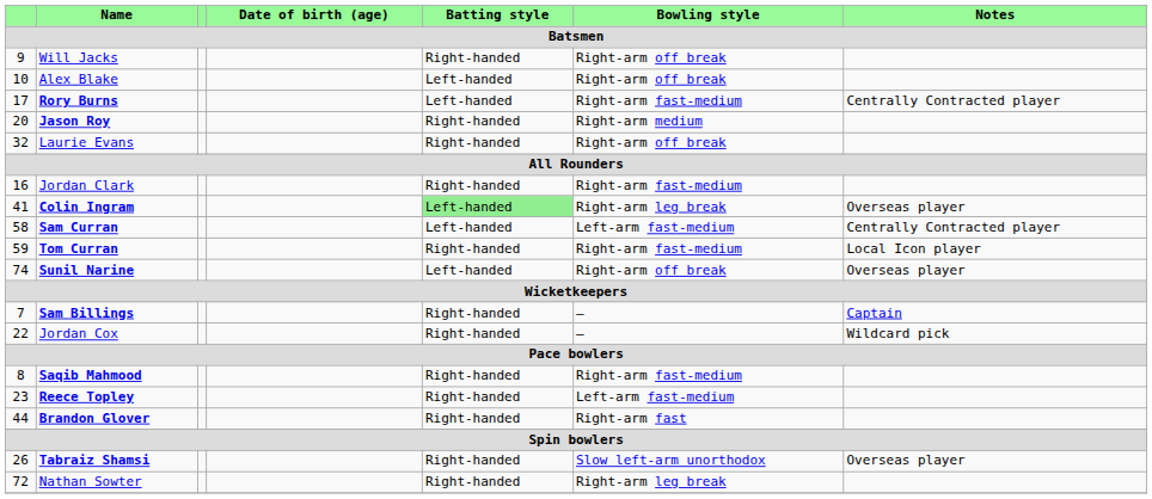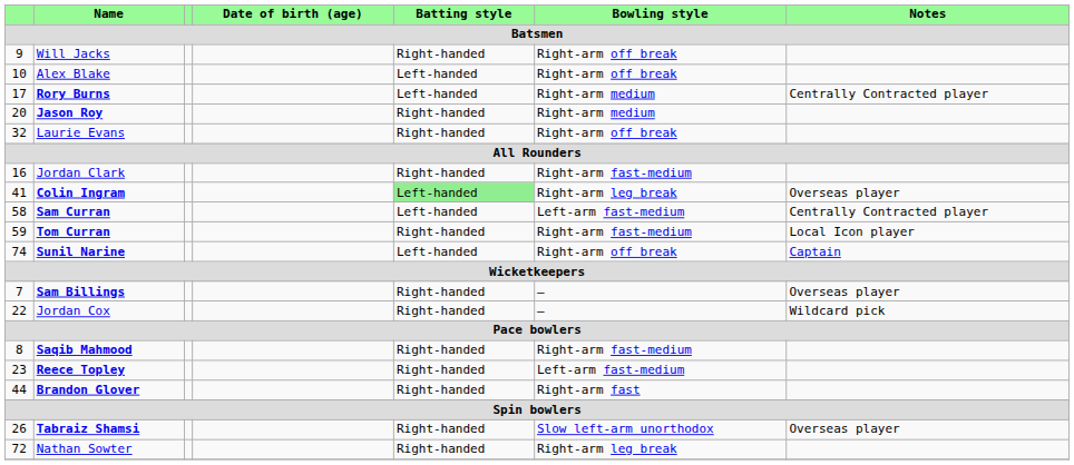Rory Burns | Bowling style: Right-arm fast-medium -> Right-arm medium
Sunil Narine | Notes: Overseas player -> Captain
Sam Billings | Notes: Captain -> Overseas player
